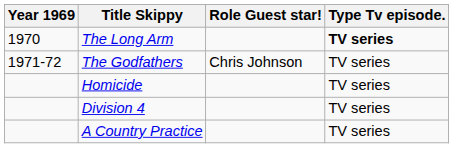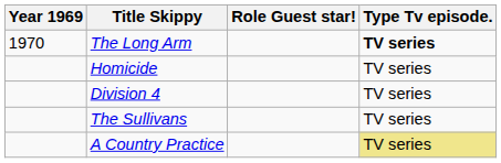- row: 1971-72 | The Godfathers | Chris Johnson | TV series
+ row: The Sullivans | TV series
A Country Practice | Type Tv episode.: no background -> khaki background
